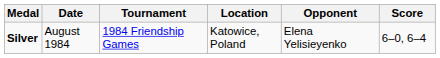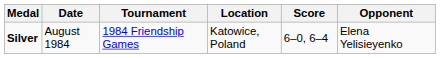columns swapped: Opponent <-> Score
